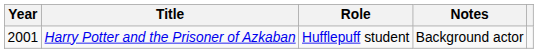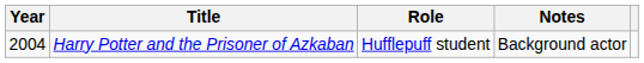Harry Potter and the Prisoner of Azkaban | Year: 2001 -> 2004
